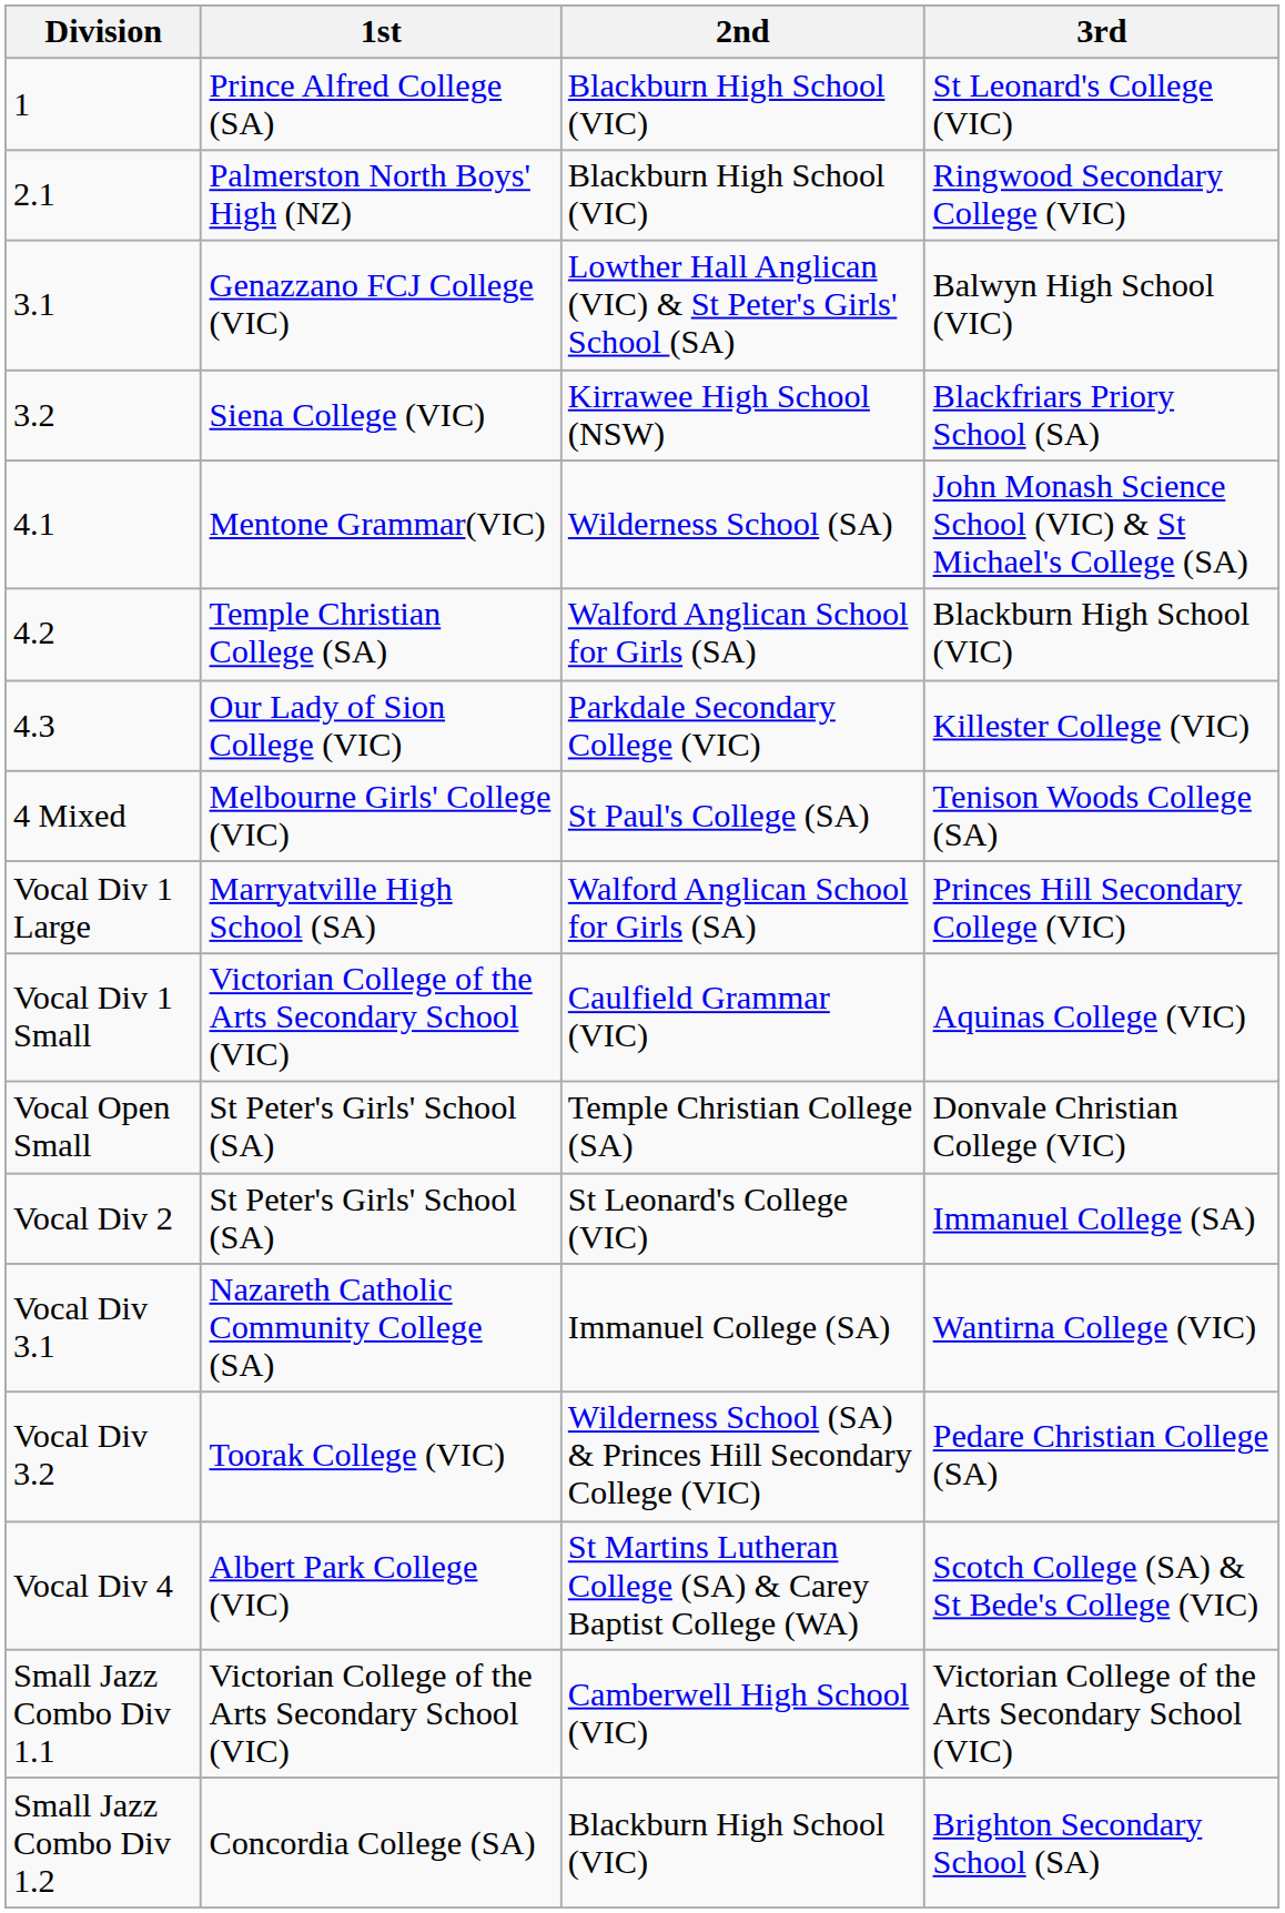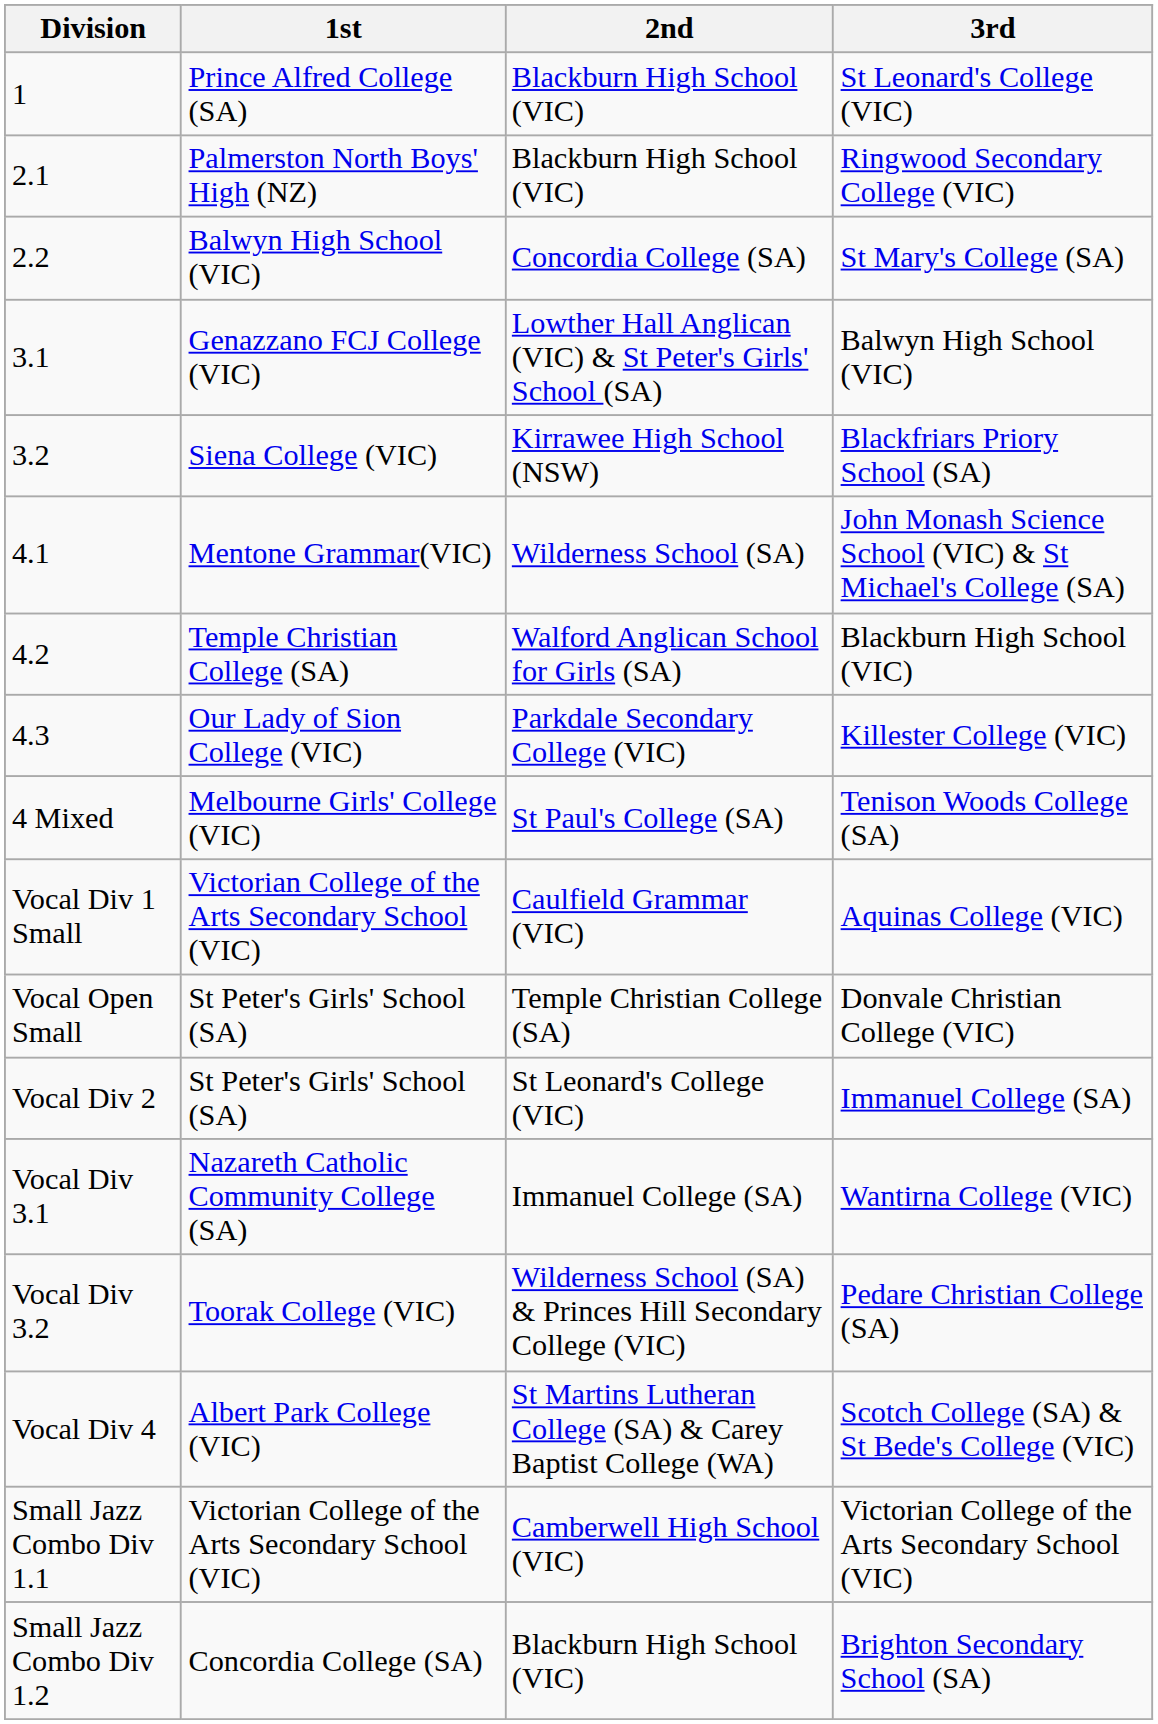+ row: 2.2 | Balwyn High School (VIC) | Concordia College (SA) | St Mary's College (SA)
- row: Vocal Div 1 Large | Marryatville High School (SA) | Walford Anglican School for Girls (SA) | Princes Hill Secondary College (VIC)
